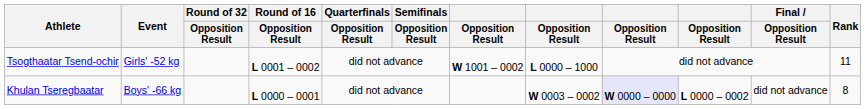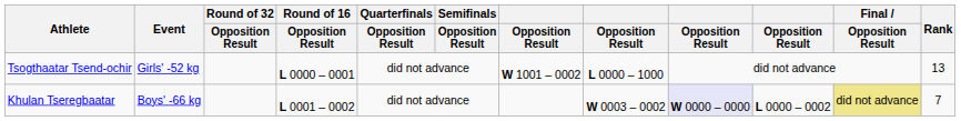Tsogthaatar Tsend-ochir | Round of 16 / Opposition Result: L 0001 – 0002 -> L 0000 – 0001
Tsogthaatar Tsend-ochir | Rank: 11 -> 13
Khulan Tseregbaatar | Round of 16 / Opposition Result: L 0000 – 0001 -> L 0001 – 0002
Khulan Tseregbaatar | Final / Opposition Result: no background -> khaki background
Khulan Tseregbaatar | Rank: 8 -> 7
